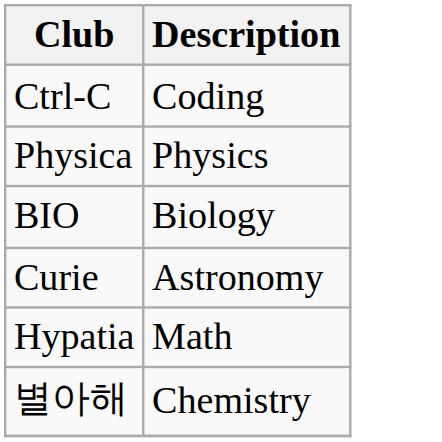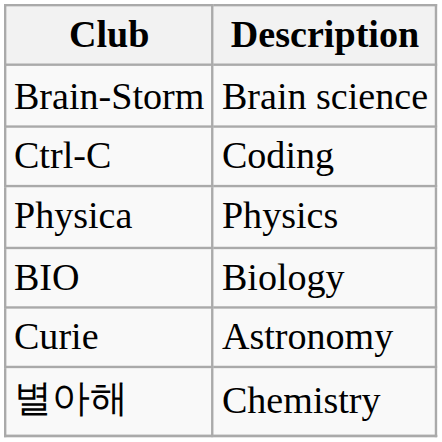+ row: Brain-Storm | Brain science
- row: Hypatia | Math
